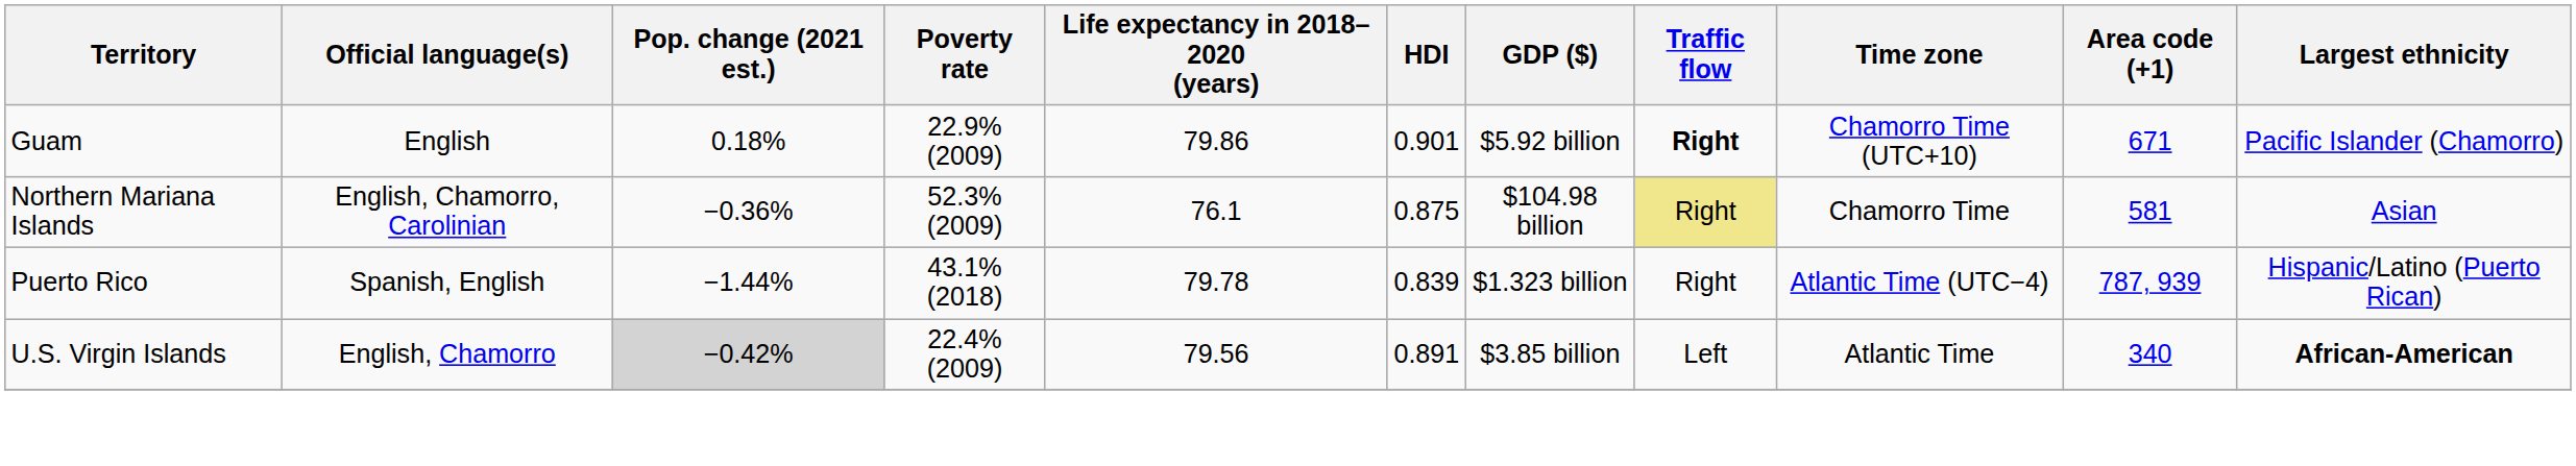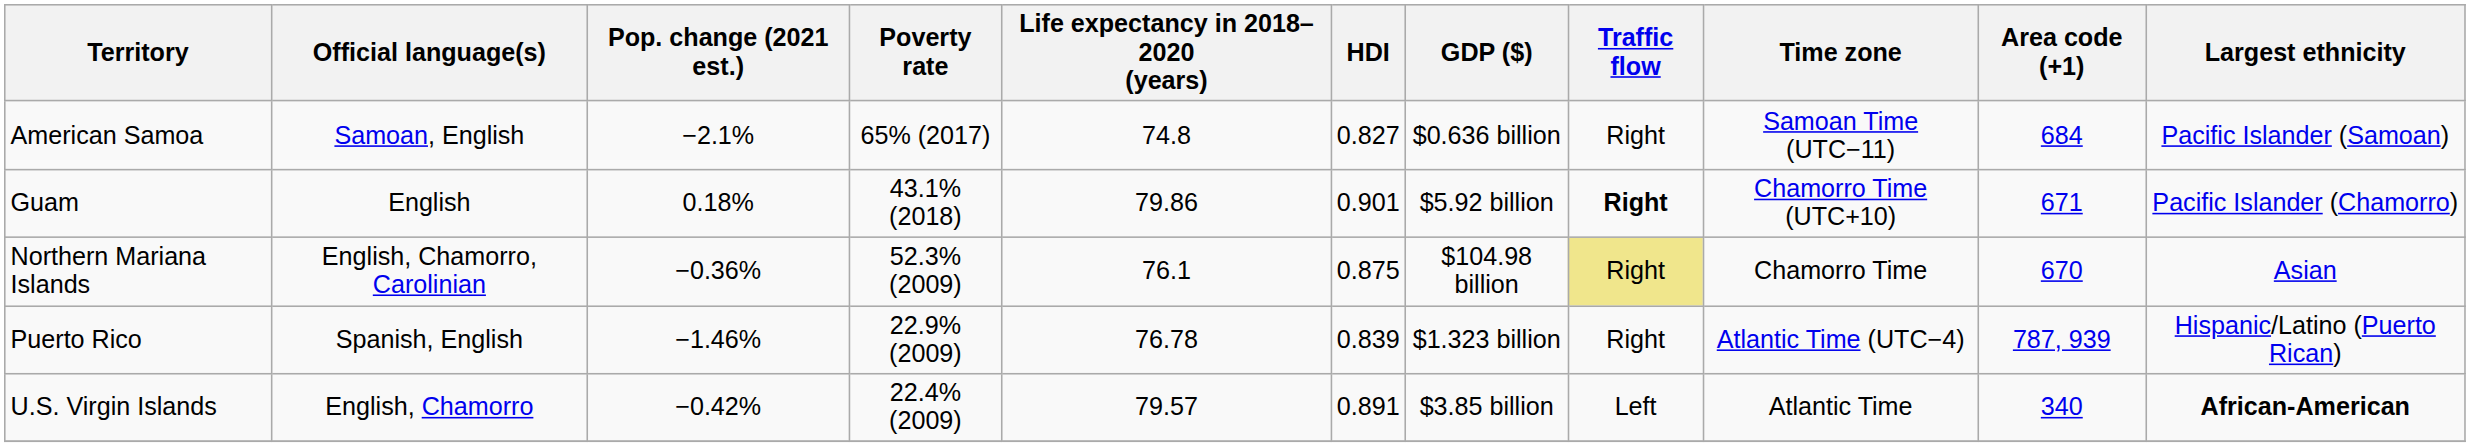+ row: American Samoa | Samoan, English | −2.1% | 65% (2017) | 74.8 | 0.827 | $0.636 billion | Right | Samoan Time (UTC−11) | 684 | Pacific Islander (Samoan)
Guam | Poverty rate: 22.9% (2009) -> 43.1% (2018)
Northern Mariana Islands | Area code (+1): 581 -> 670
Puerto Rico | Pop. change (2021 est.): −1.44% -> −1.46%
Puerto Rico | Poverty rate: 43.1% (2018) -> 22.9% (2009)
Puerto Rico | Life expectancy in 2018–2020 (years): 79.78 -> 76.78
U.S. Virgin Islands | Pop. change (2021 est.): lightgrey background -> no background
U.S. Virgin Islands | Life expectancy in 2018–2020 (years): 79.56 -> 79.57
